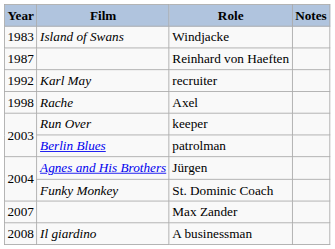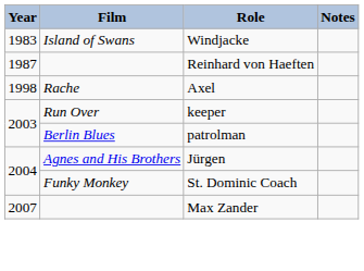- row: 1992 | Karl May | recruiter
- row: 2008 | Il giardino | A businessman
